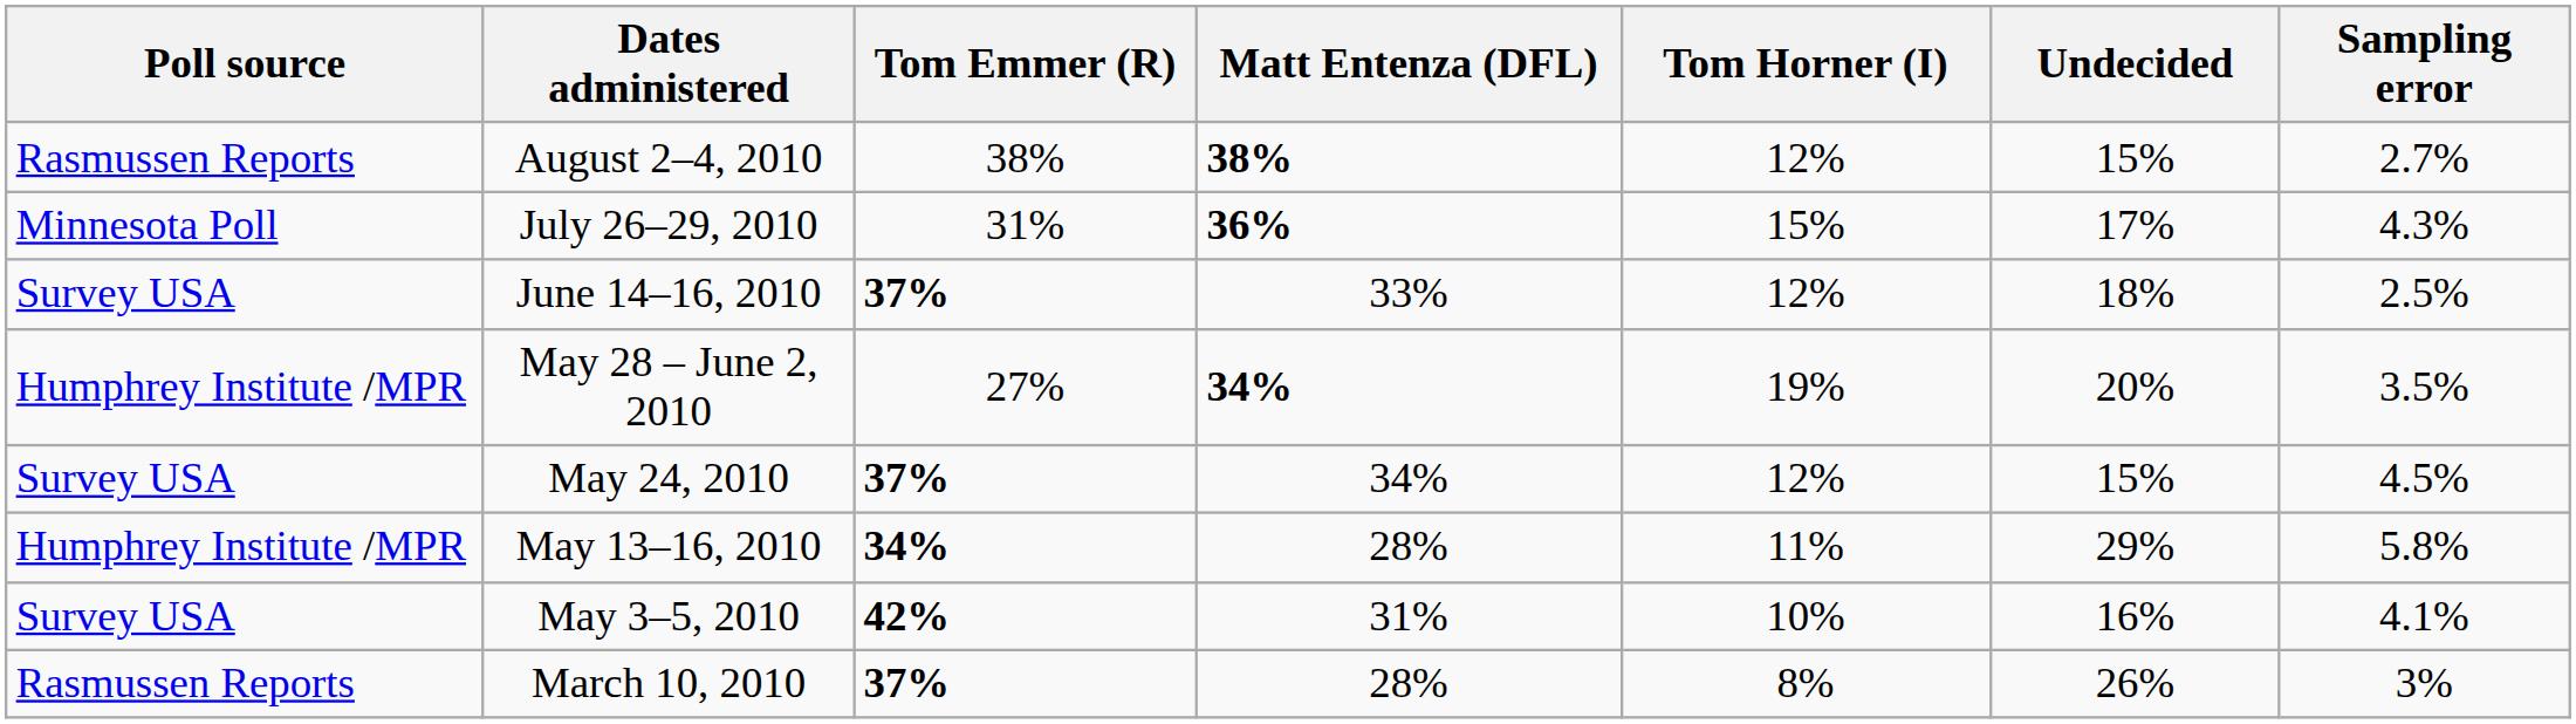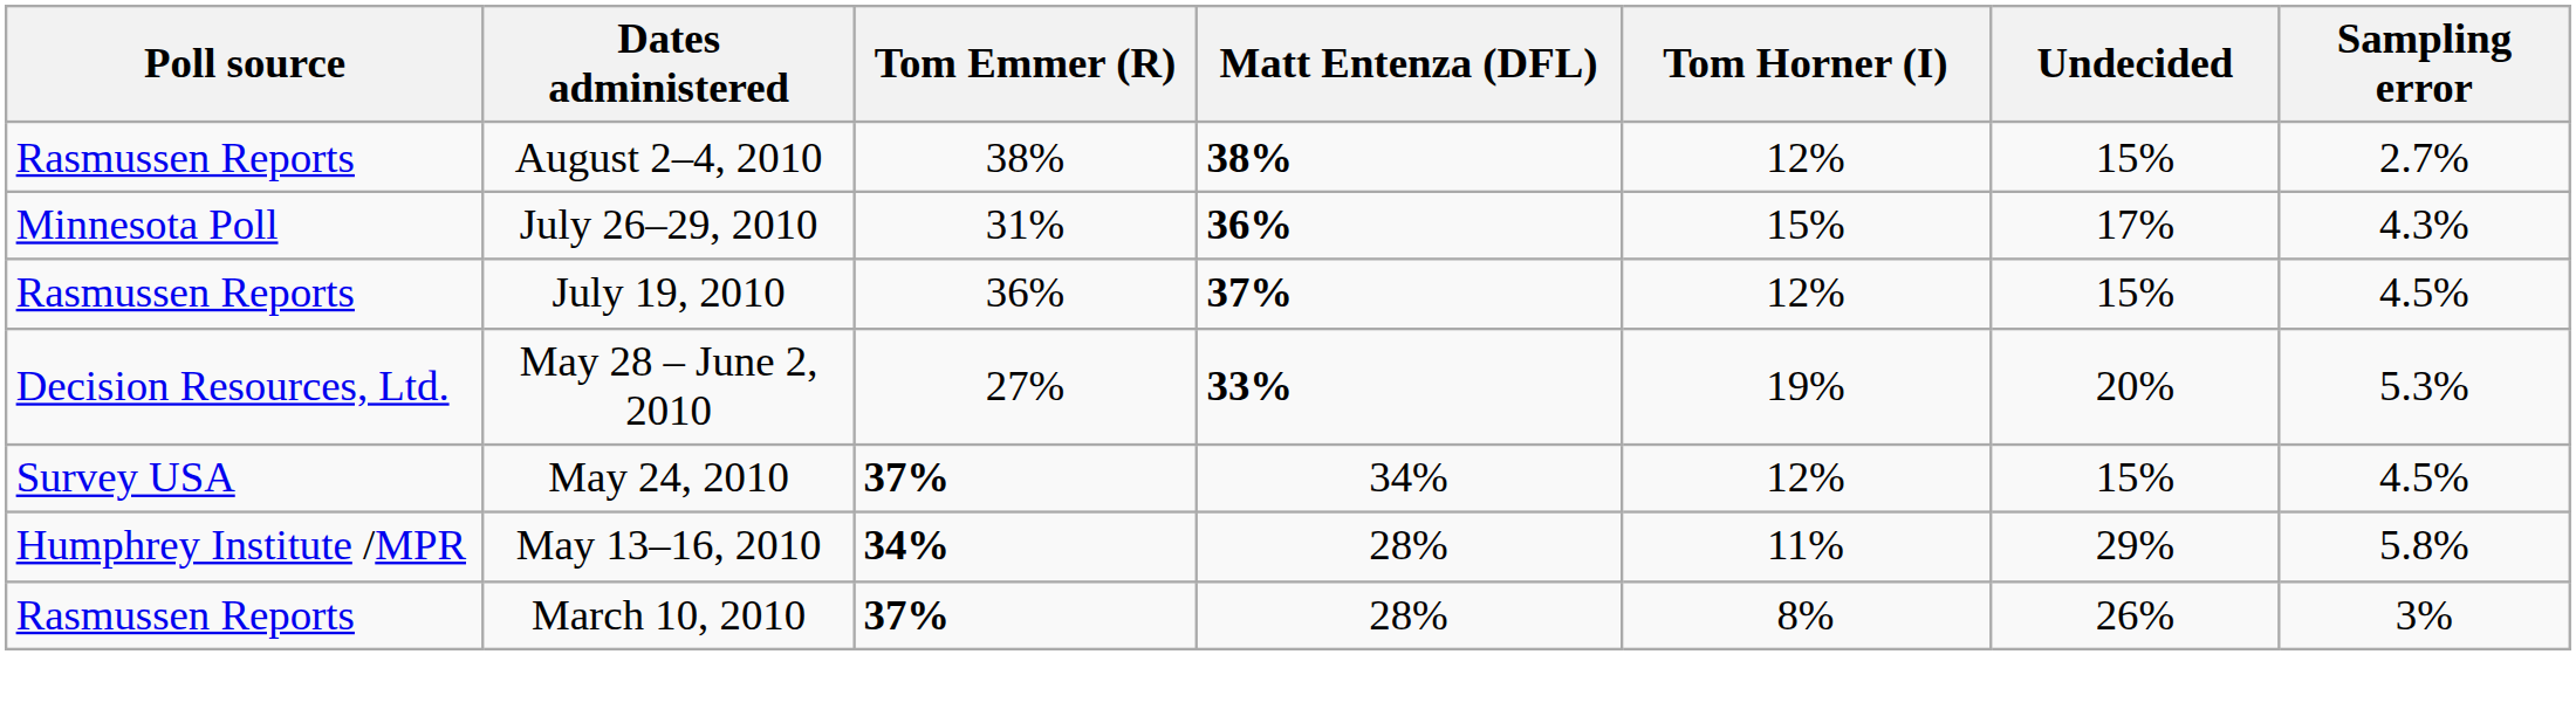+ row: Rasmussen Reports | July 19, 2010 | 36% | 37% | 12% | 15% | 4.5%
- row: Survey USA | June 14–16, 2010 | 37% | 33% | 12% | 18% | 2.5%
May 28 – June 2, 2010 | Poll source: Humphrey Institute /MPR -> Decision Resources, Ltd.
May 28 – June 2, 2010 | Matt Entenza (DFL): 34% -> 33%
May 28 – June 2, 2010 | Sampling error: 3.5% -> 5.3%
- row: Survey USA | May 3–5, 2010 | 42% | 31% | 10% | 16% | 4.1%
